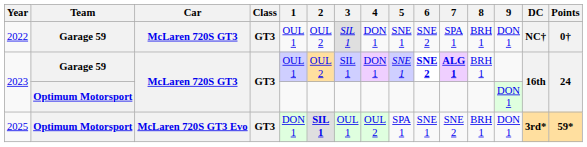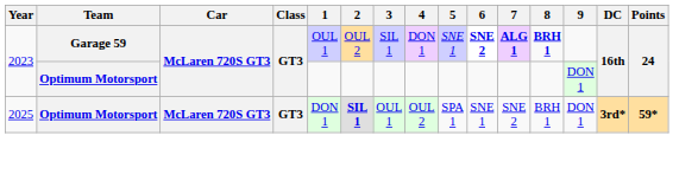- row: 2022 | Garage 59 | McLaren 720S GT3 | GT3 | OUL 1 | OUL 2 | SIL 1 | DON 1 | SNE 1 | SNE 2 | SPA 1 | BRH 1 | DON 1 | NC† | 0†
2023 / Garage 59 | 8: normal -> bold
2025 | Car: McLaren 720S GT3 Evo -> McLaren 720S GT3
